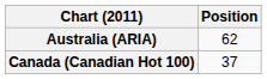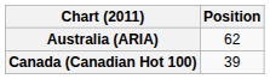Canada (Canadian Hot 100) | Position: 37 -> 39
